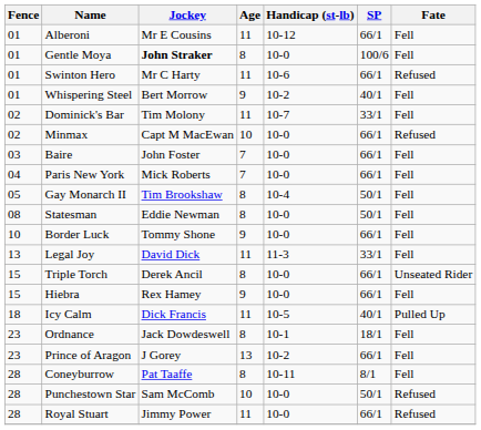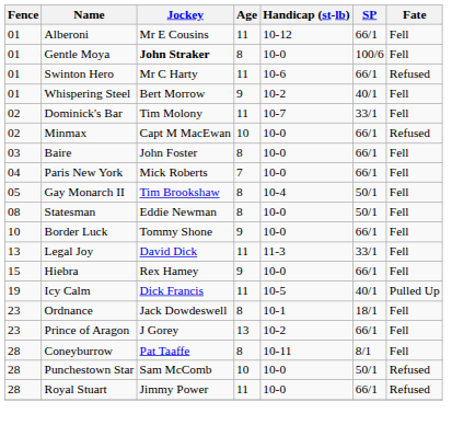Baire | Age: 7 -> 8
- row: 15 | Triple Torch | Derek Ancil | 8 | 10-0 | 66/1 | Unseated Rider
Icy Calm | Fence: 18 -> 19
